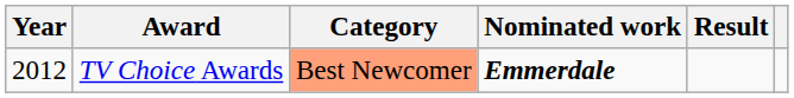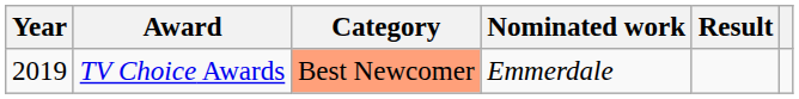TV Choice Awards | Year: 2012 -> 2019
TV Choice Awards | Nominated work: bold -> normal
